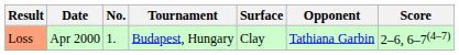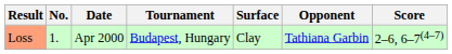columns swapped: No. <-> Date
